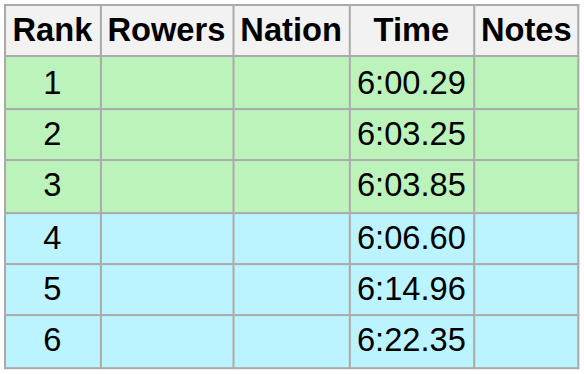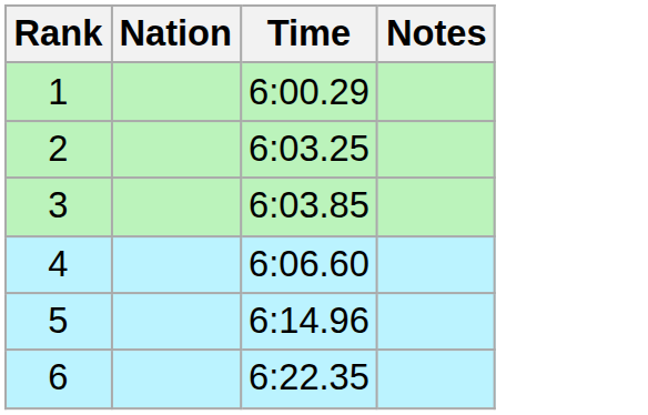- column: Rowers
